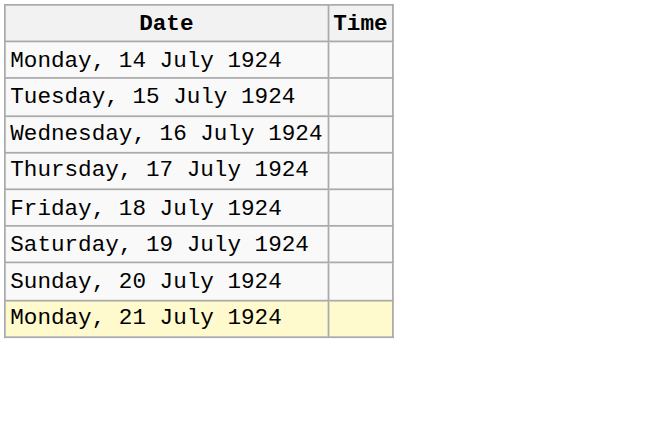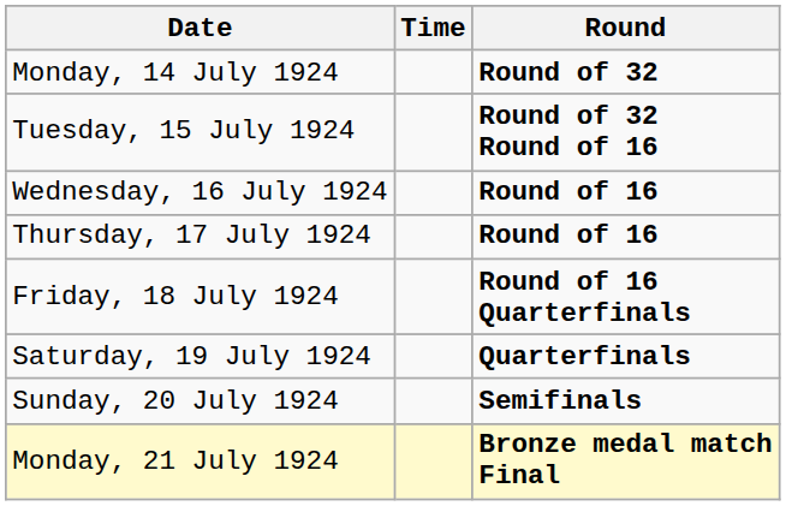+ column: Round | Round of 32 | Round of 32 Round of 16 | Round of 16 | Round of 16 | Round of 16 Quarterfinals | Quarterfinals | Semifinals | Bronze medal match Final
